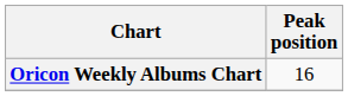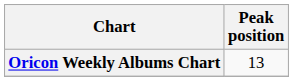Oricon Weekly Albums Chart | Peak position: 16 -> 13
